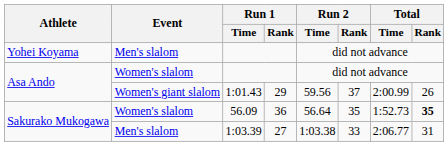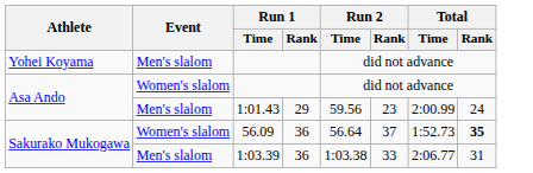1:01.43 | Event: Women's giant slalom -> Men's slalom
1:01.43 | Run 2 / Rank: 37 -> 23
1:01.43 | Total / Rank: 26 -> 24
56.09 | Run 2 / Rank: 35 -> 37
1:03.39 | Run 1 / Rank: 27 -> 36
